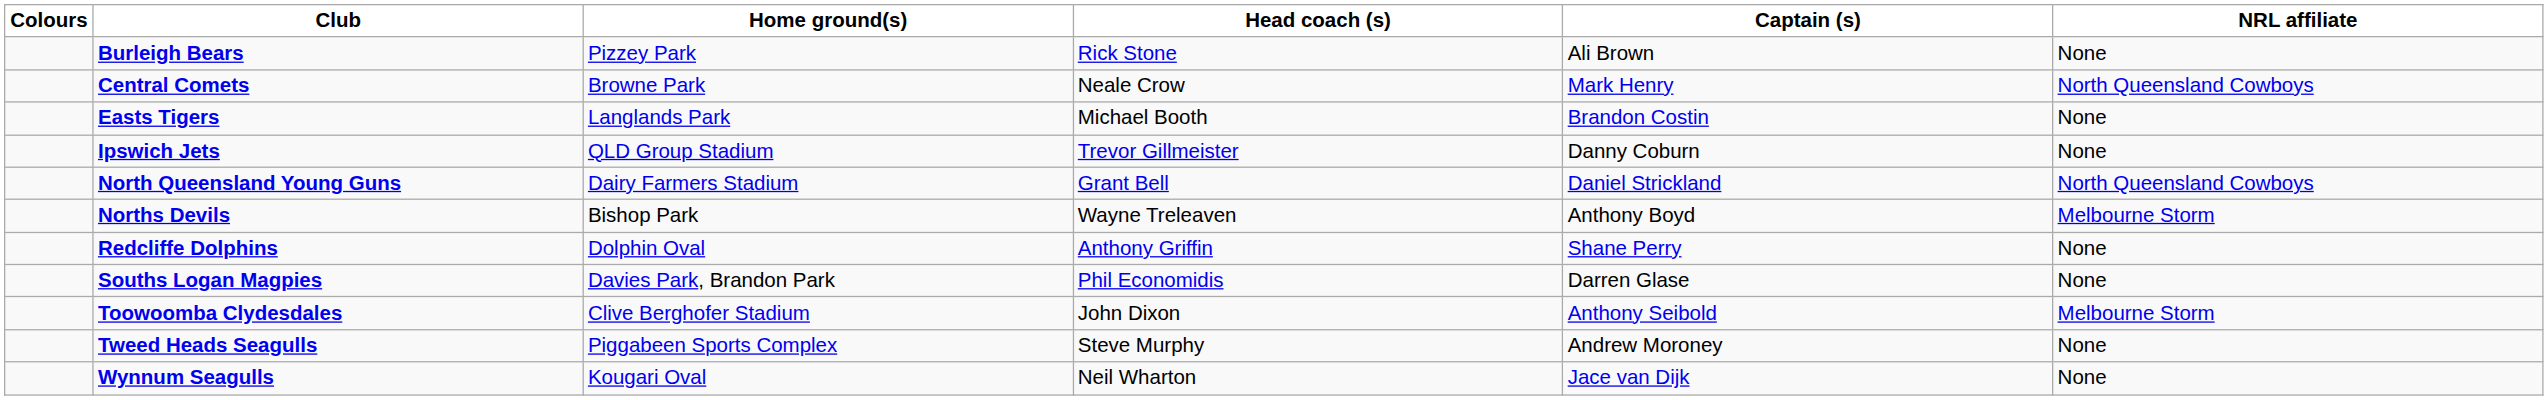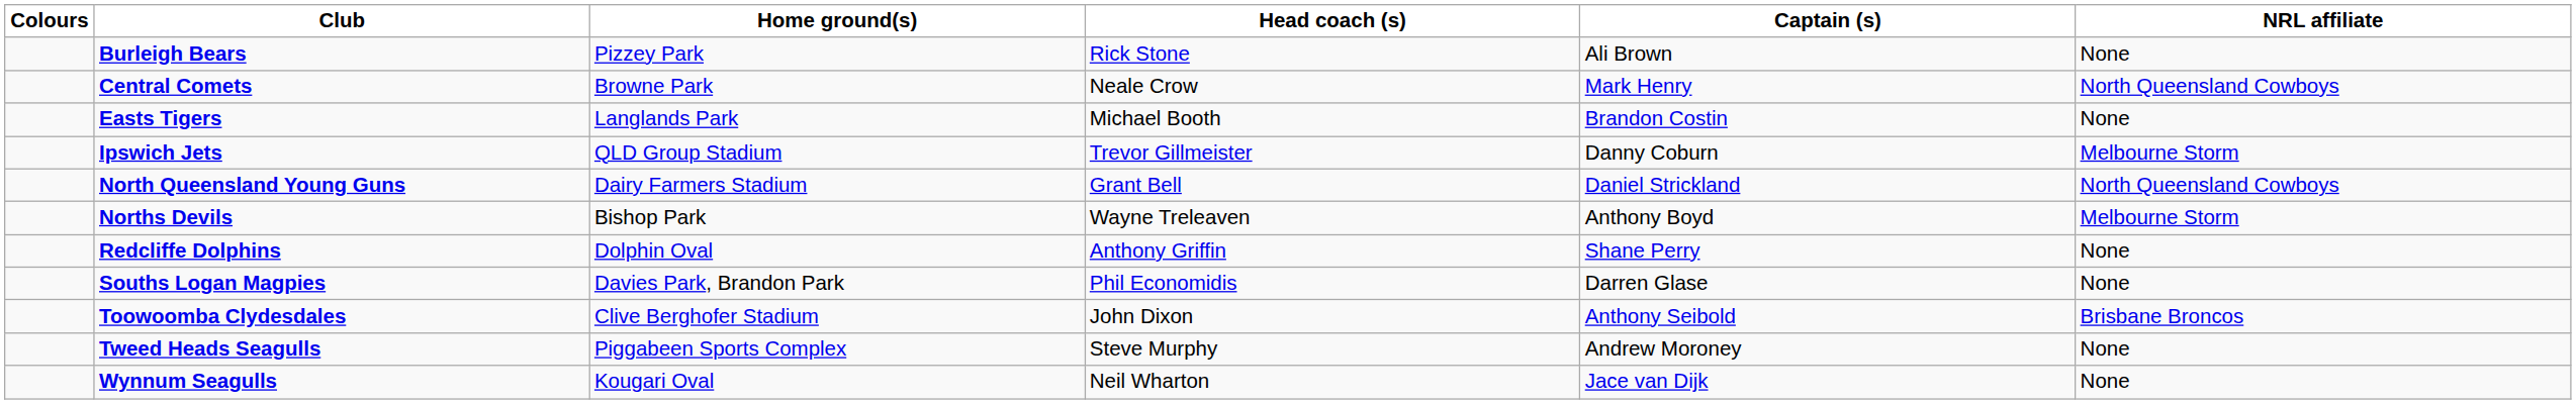Ipswich Jets | NRL affiliate: None -> Melbourne Storm
Toowoomba Clydesdales | NRL affiliate: Melbourne Storm -> Brisbane Broncos
